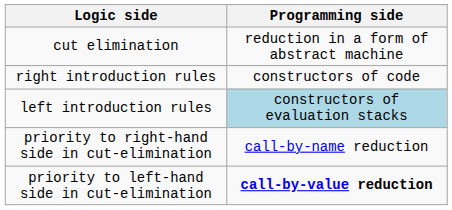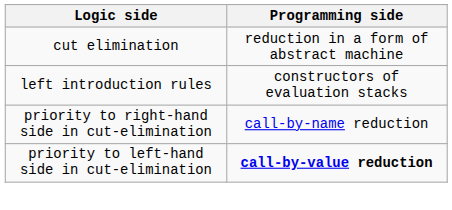- row: right introduction rules | constructors of code
left introduction rules | Programming side: lightblue background -> no background
